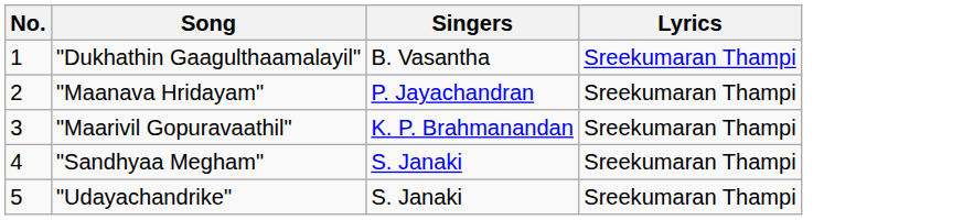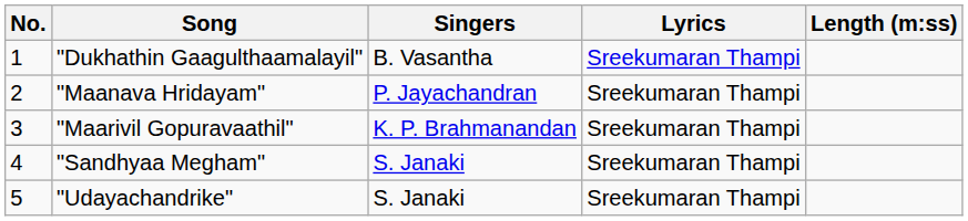+ column: Length (m:ss)
